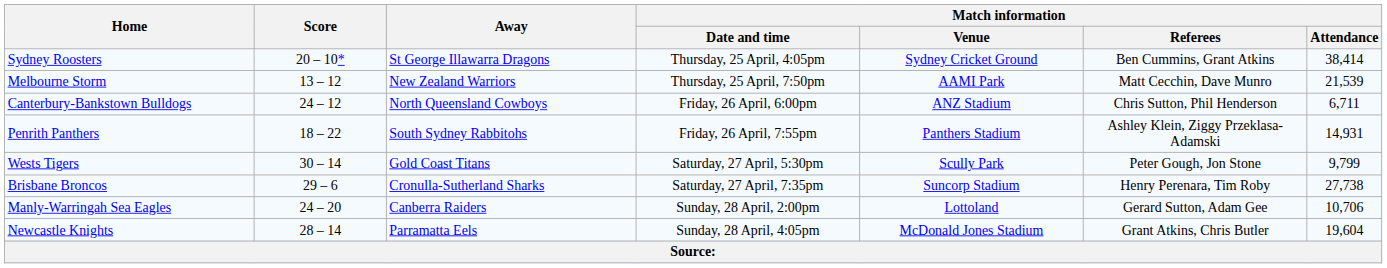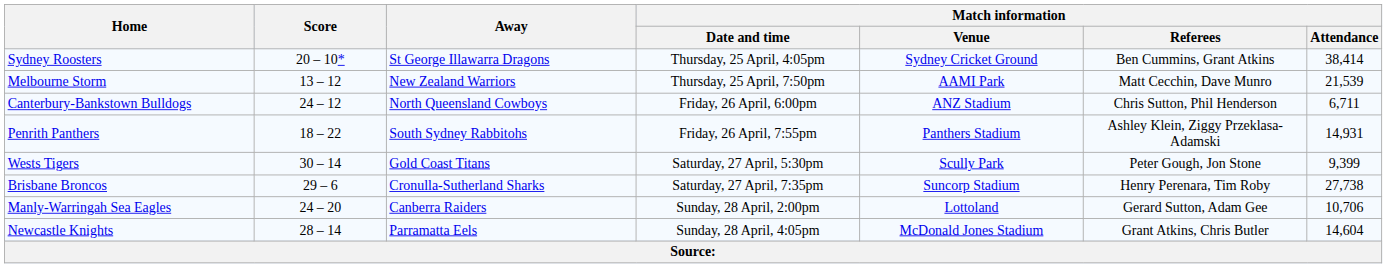Wests Tigers | Match information / Attendance: 9,799 -> 9,399
Newcastle Knights | Match information / Attendance: 19,604 -> 14,604
